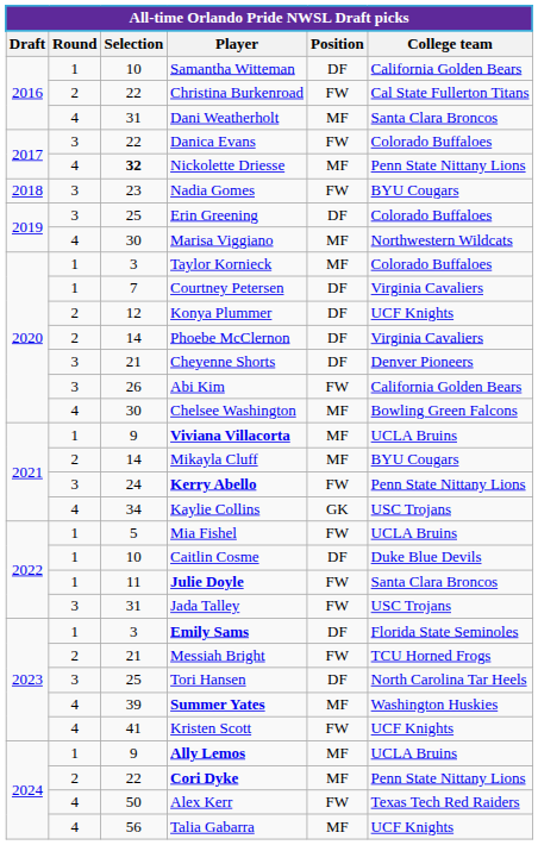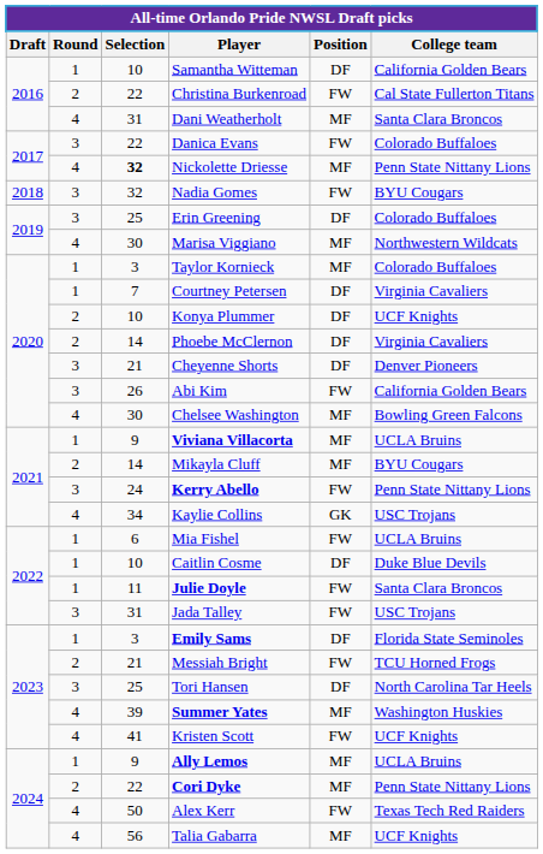Nadia Gomes | Selection: 23 -> 32
Konya Plummer | Selection: 12 -> 10
Mia Fishel | Selection: 5 -> 6
